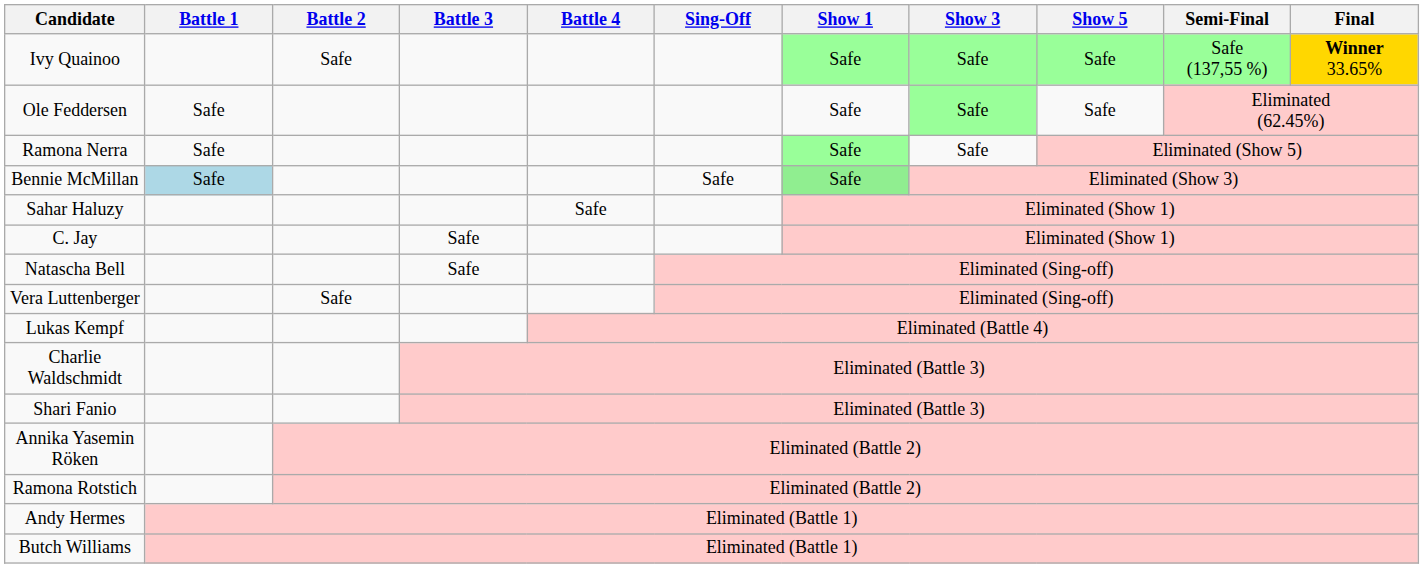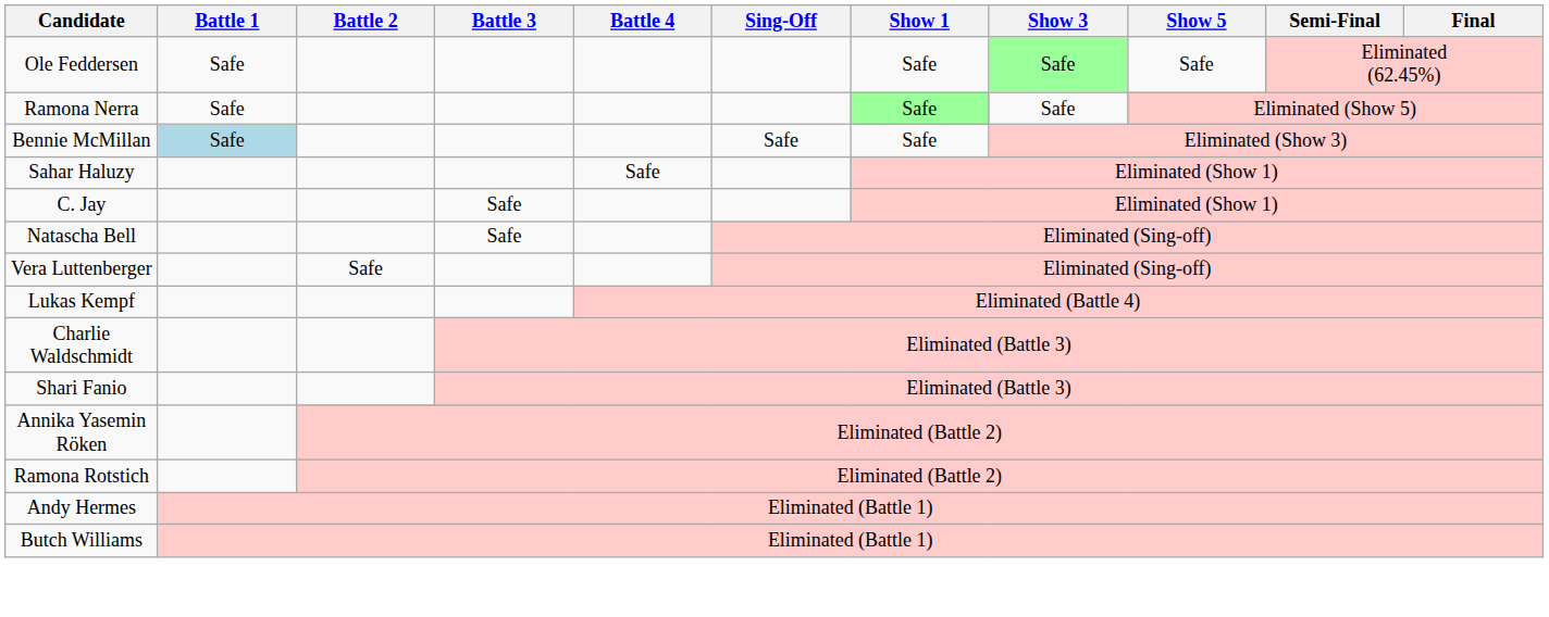- row: Ivy Quainoo | Safe | Safe | Safe | Safe | Safe (137,55 %) | Winner 33.65%
Bennie McMillan | Show 1: lightgreen background -> no background
